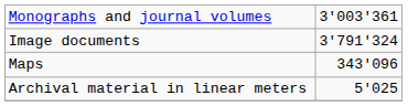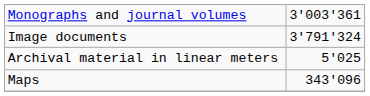rows swapped: Maps <-> Archival material in linear meters
